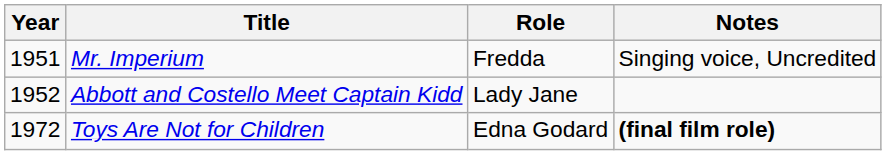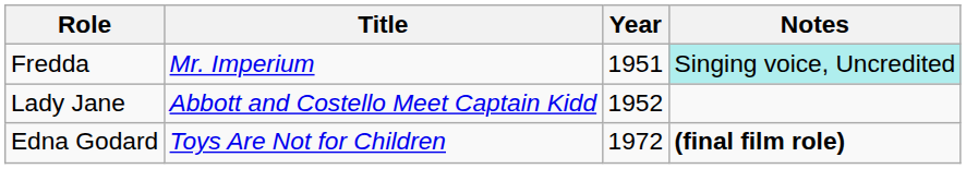columns swapped: Year <-> Role
Mr. Imperium | Notes: no background -> paleturquoise background
